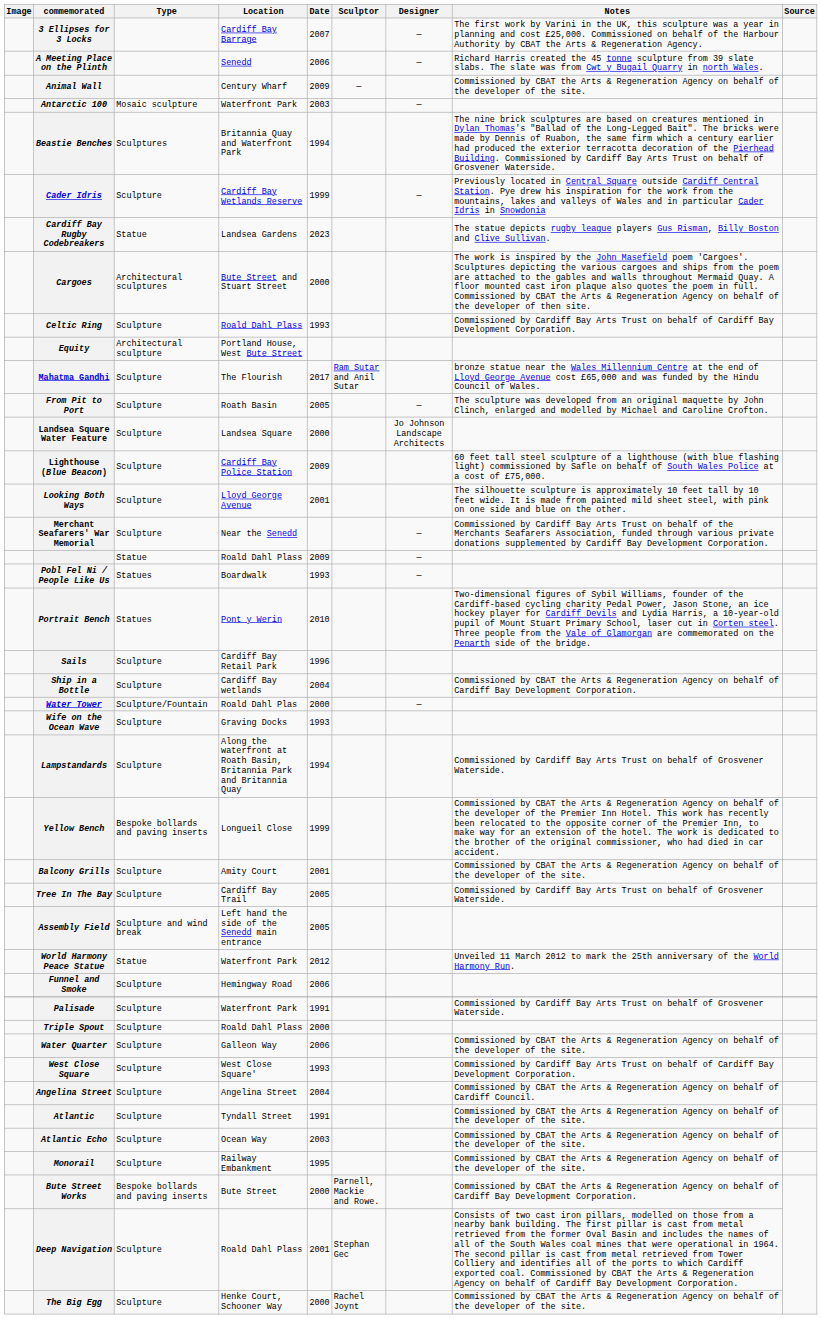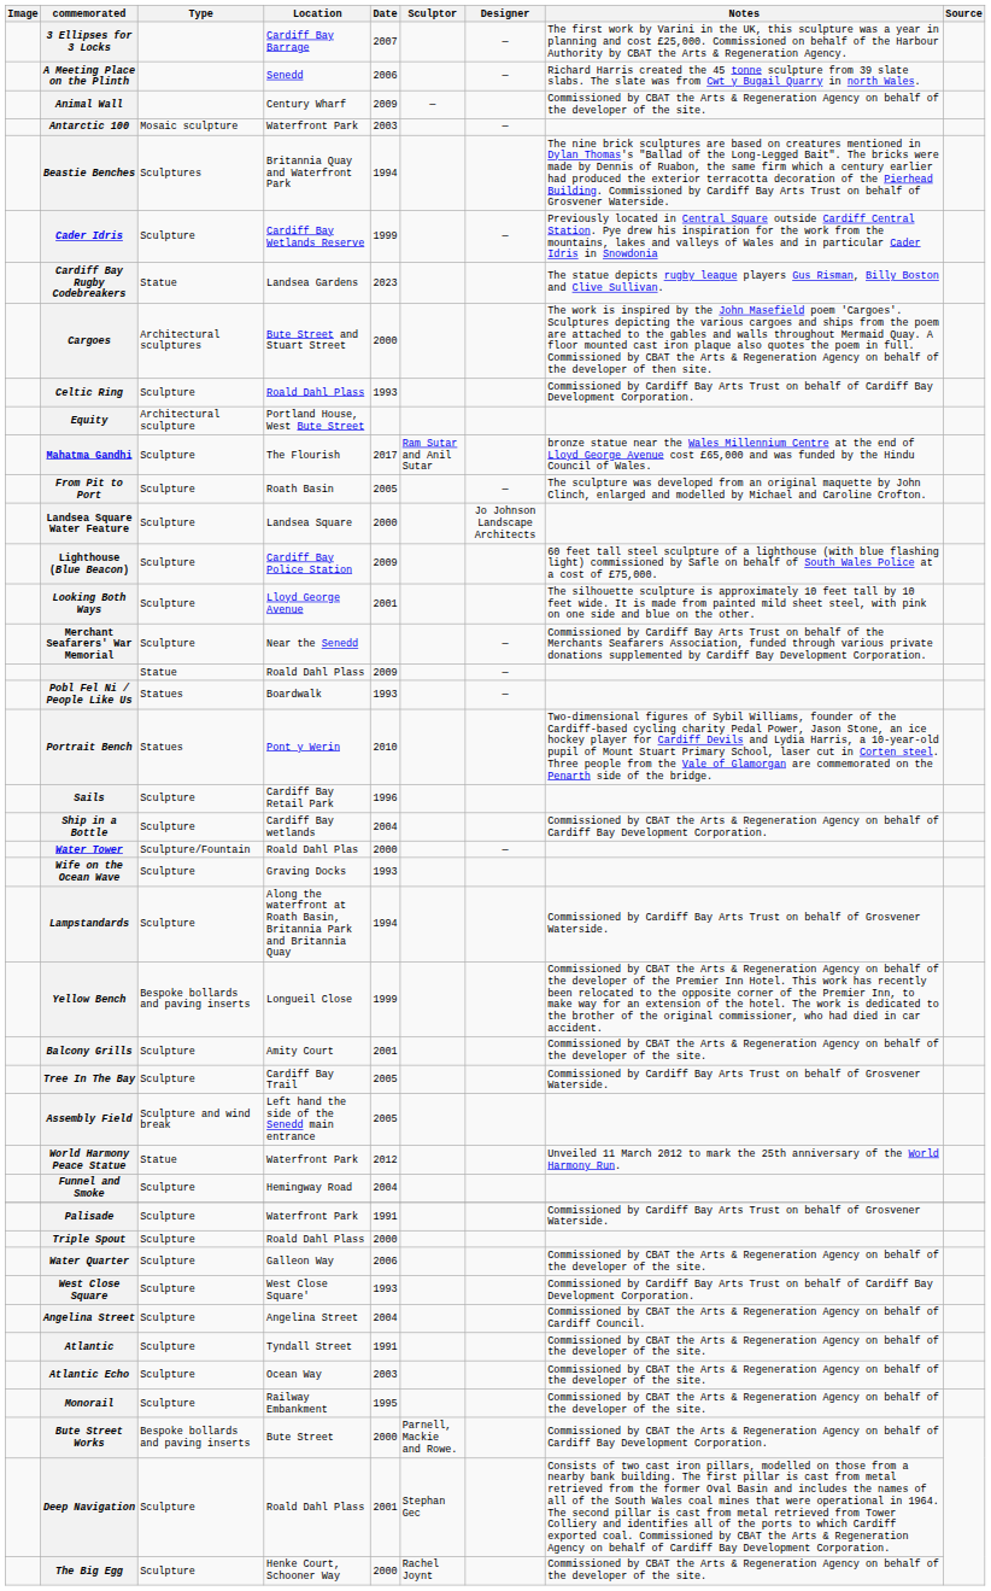Funnel and Smoke | Date: 2006 -> 2004
